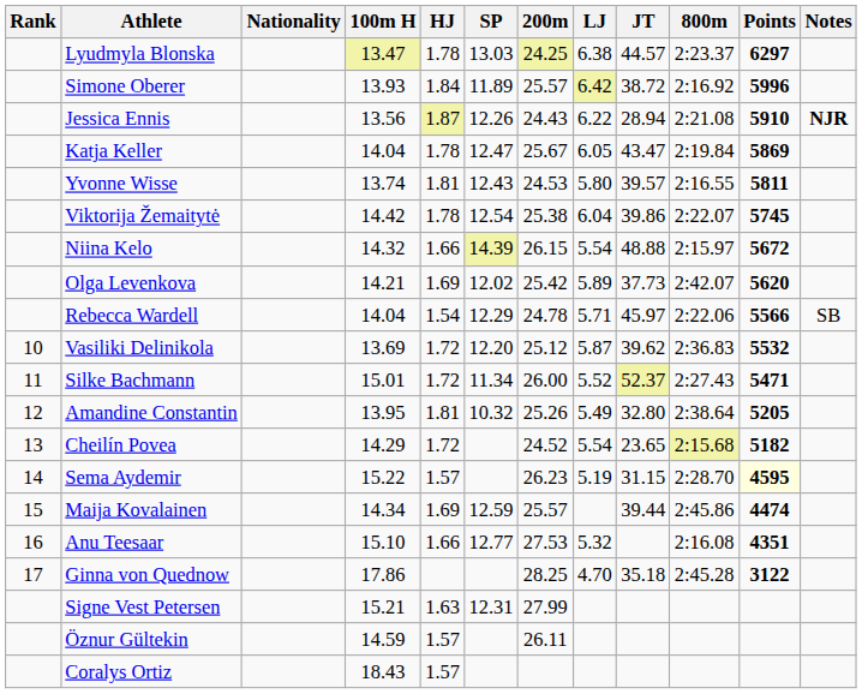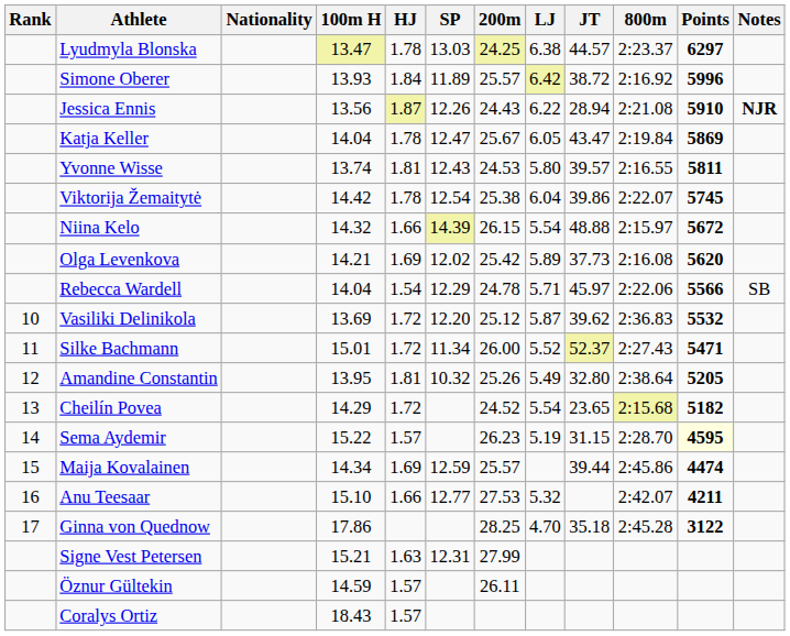Olga Levenkova | 800m: 2:42.07 -> 2:16.08
Anu Teesaar | 800m: 2:16.08 -> 2:42.07
Anu Teesaar | Points: 4351 -> 4211
